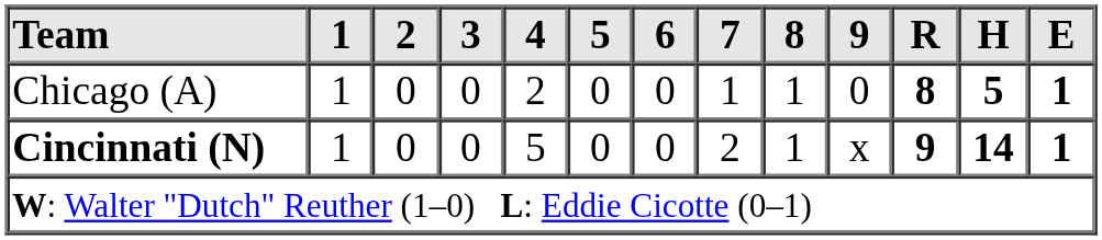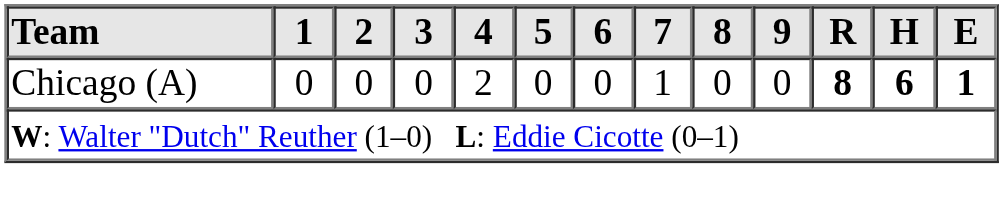Chicago (A) | 1: 1 -> 0
Chicago (A) | 8: 1 -> 0
Chicago (A) | H: 5 -> 6
- row: Cincinnati (N) | 1 | 0 | 0 | 5 | 0 | 0 | 2 | 1 | x | 9 | 14 | 1
